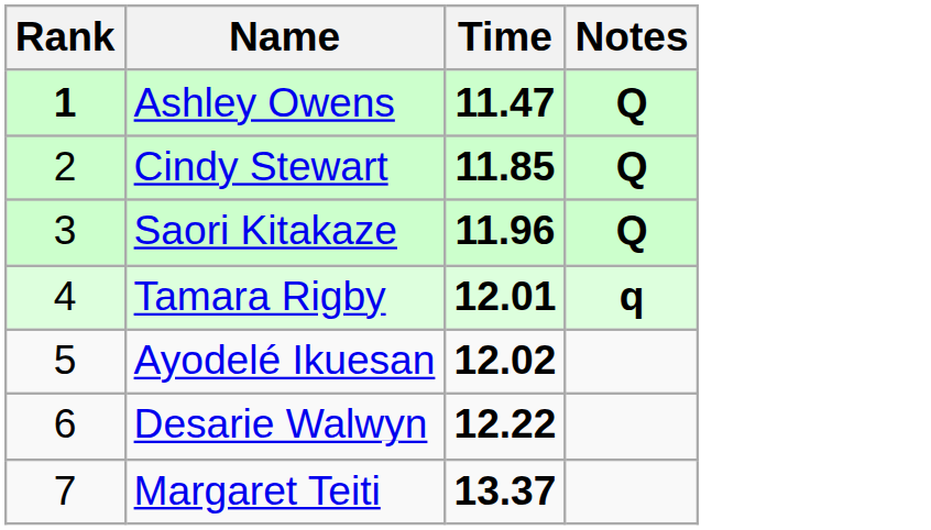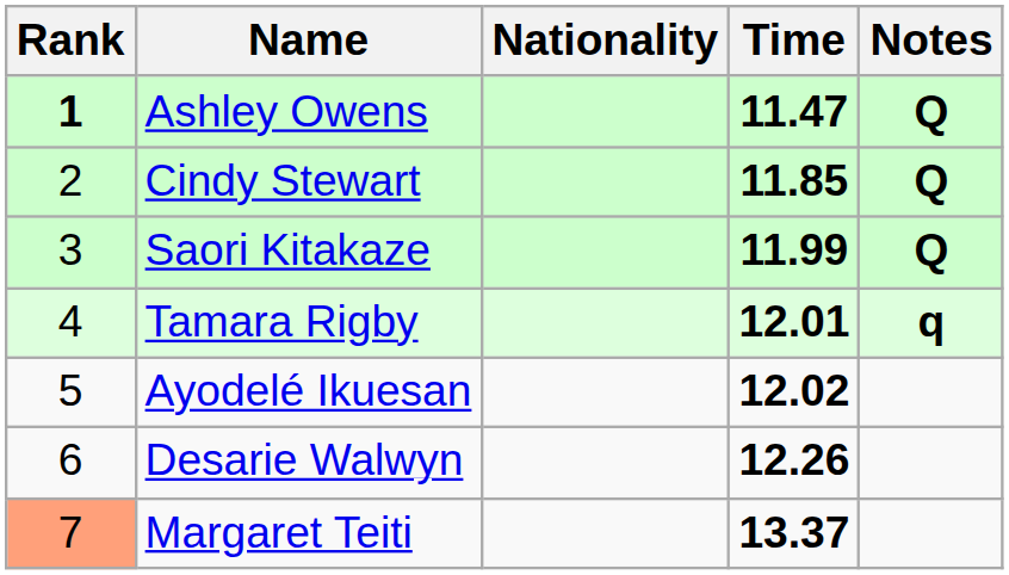+ column: Nationality
Saori Kitakaze | Time: 11.96 -> 11.99
Desarie Walwyn | Time: 12.22 -> 12.26
Margaret Teiti | Rank: no background -> lightsalmon background
